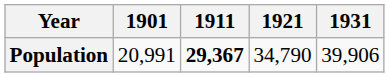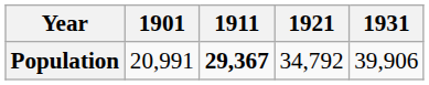Population | 1921: 34,790 -> 34,792
